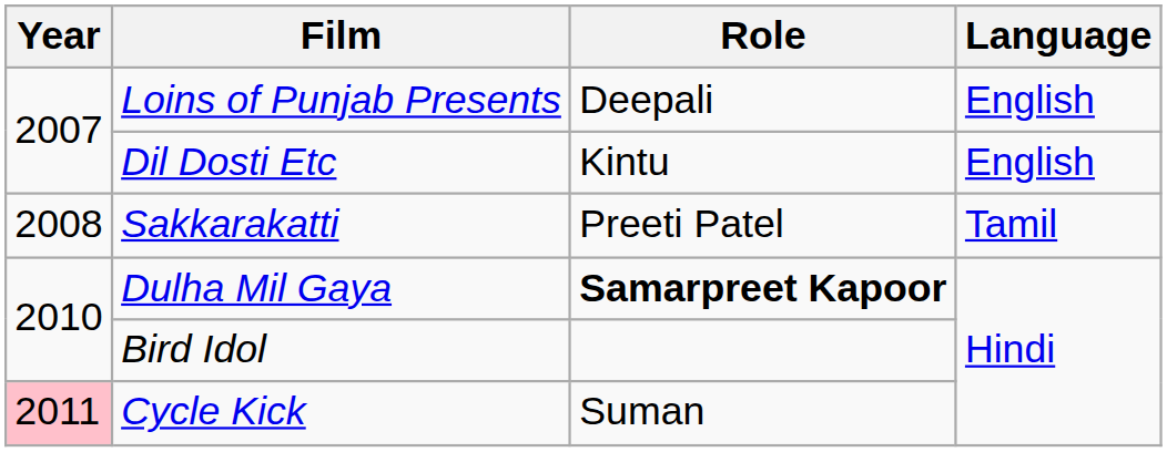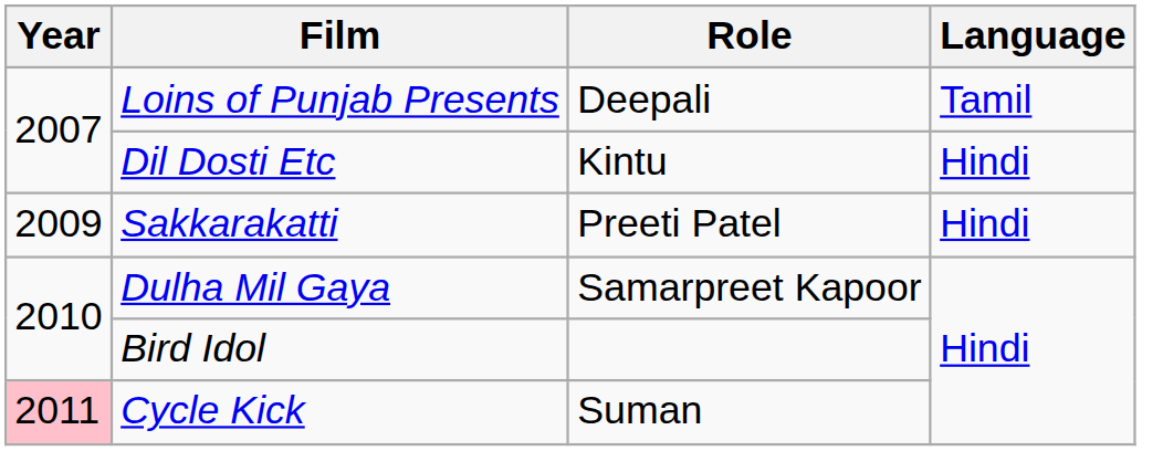Loins of Punjab Presents | Language: English -> Tamil
Dil Dosti Etc | Language: English -> Hindi
Sakkarakatti | Year: 2008 -> 2009
Sakkarakatti | Language: Tamil -> Hindi
Dulha Mil Gaya | Role: bold -> normal
